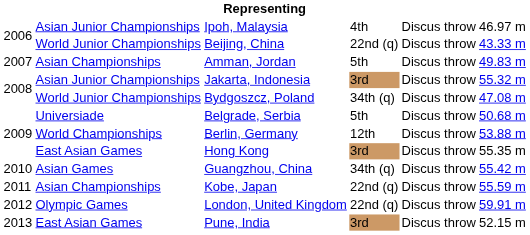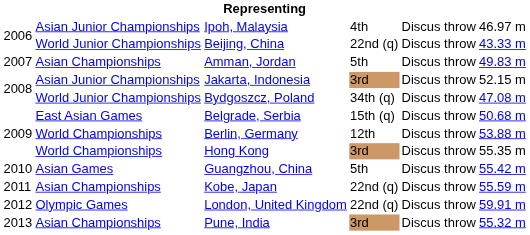Jakarta, Indonesia | column 6: 55.32 m -> 52.15 m
Belgrade, Serbia | column 2: Universiade -> East Asian Games
Belgrade, Serbia | column 4: 5th -> 15th (q)
Hong Kong | column 2: East Asian Games -> World Championships
Guangzhou, China | column 4: 34th (q) -> 5th
Pune, India | column 2: East Asian Games -> Asian Championships
Pune, India | column 6: 52.15 m -> 55.32 m
